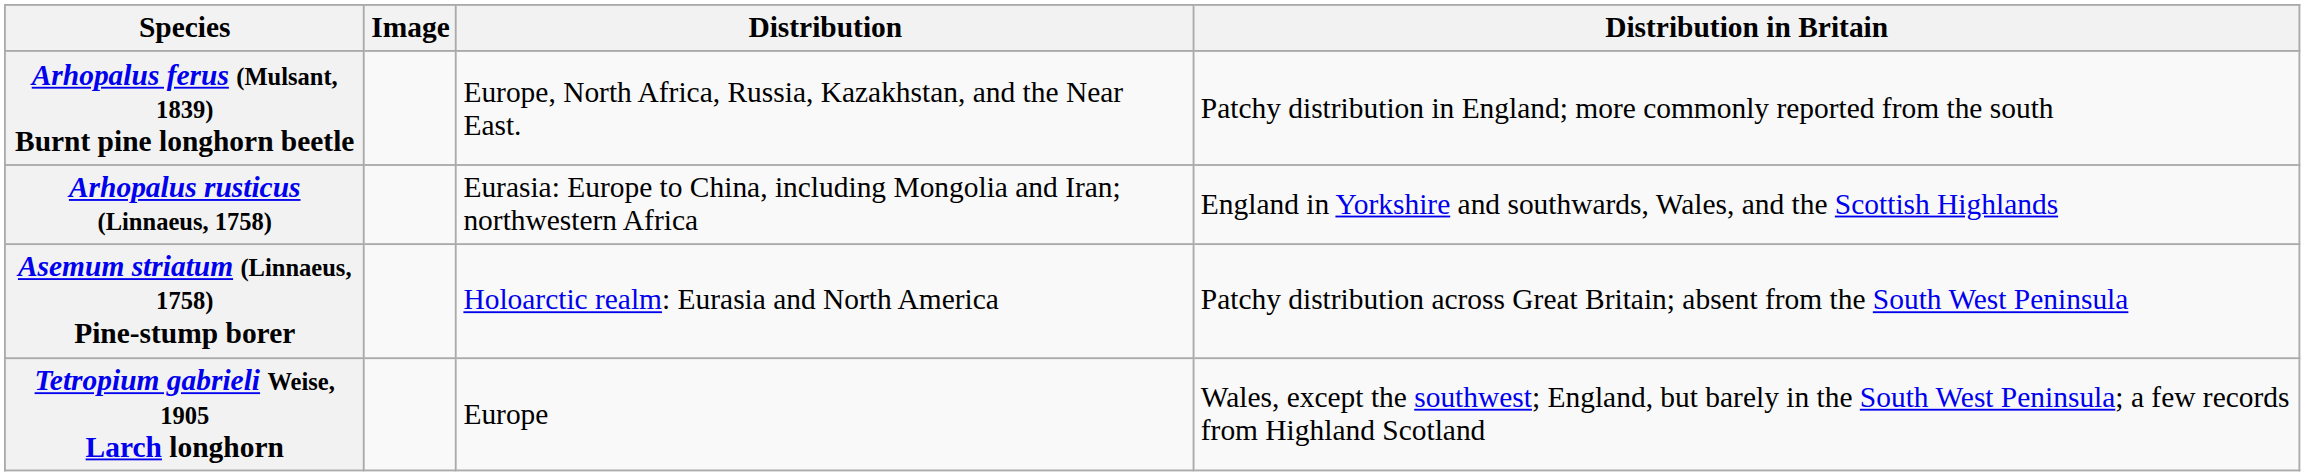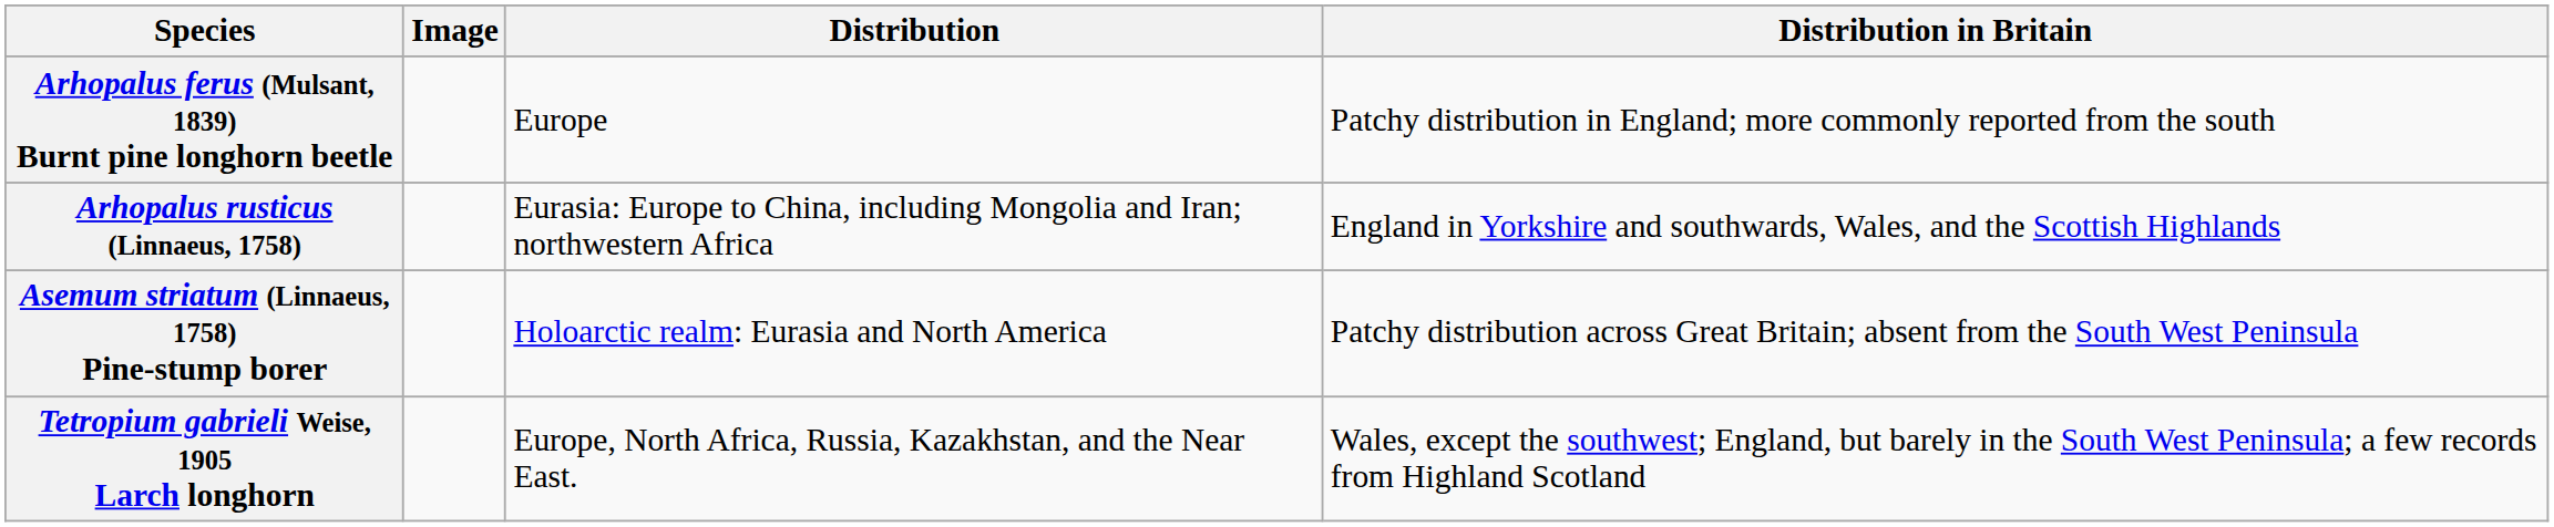Arhopalus ferus (Mulsant, 1839) Burnt pine longhorn beetle | Distribution: Europe, North Africa, Russia, Kazakhstan, and the Near East. -> Europe
Tetropium gabrieli Weise, 1905 Larch longhorn | Distribution: Europe -> Europe, North Africa, Russia, Kazakhstan, and the Near East.
